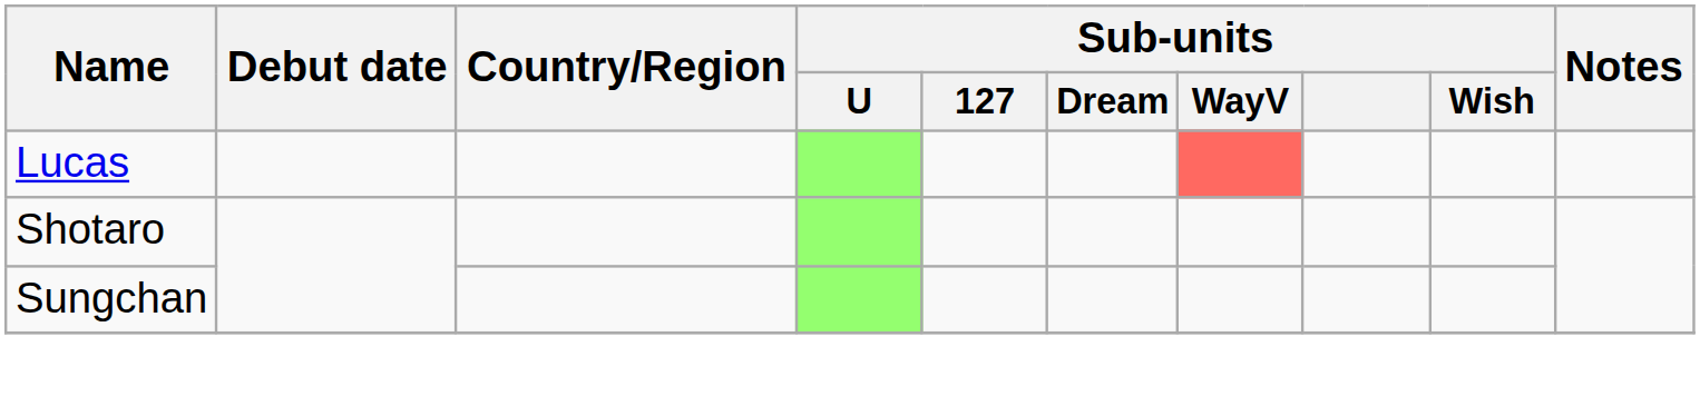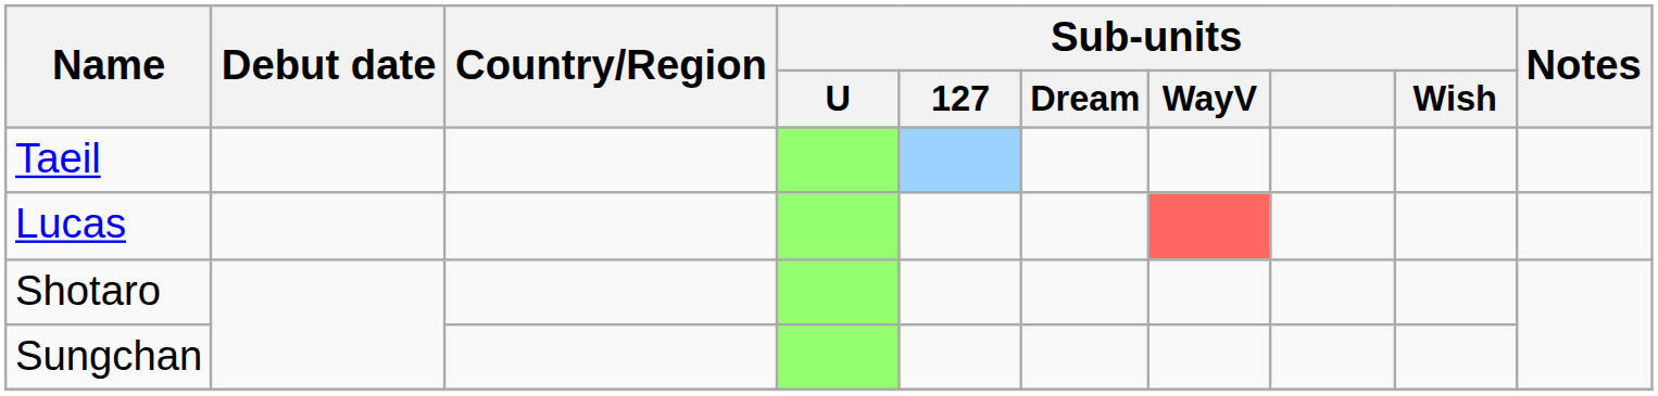+ row: Taeil
